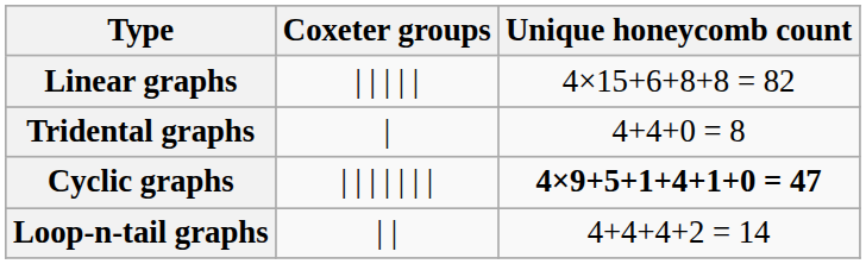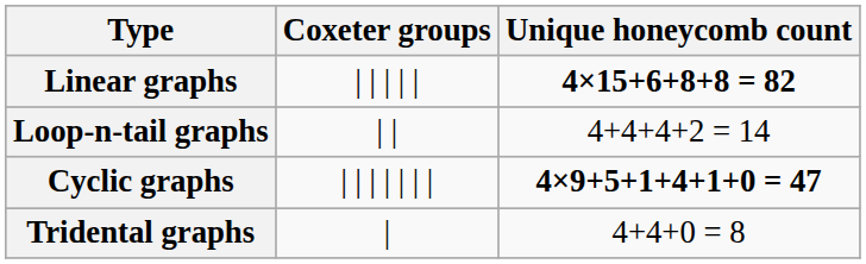Linear graphs | Unique honeycomb count: normal -> bold
rows swapped: Tridental graphs <-> Loop-n-tail graphs
